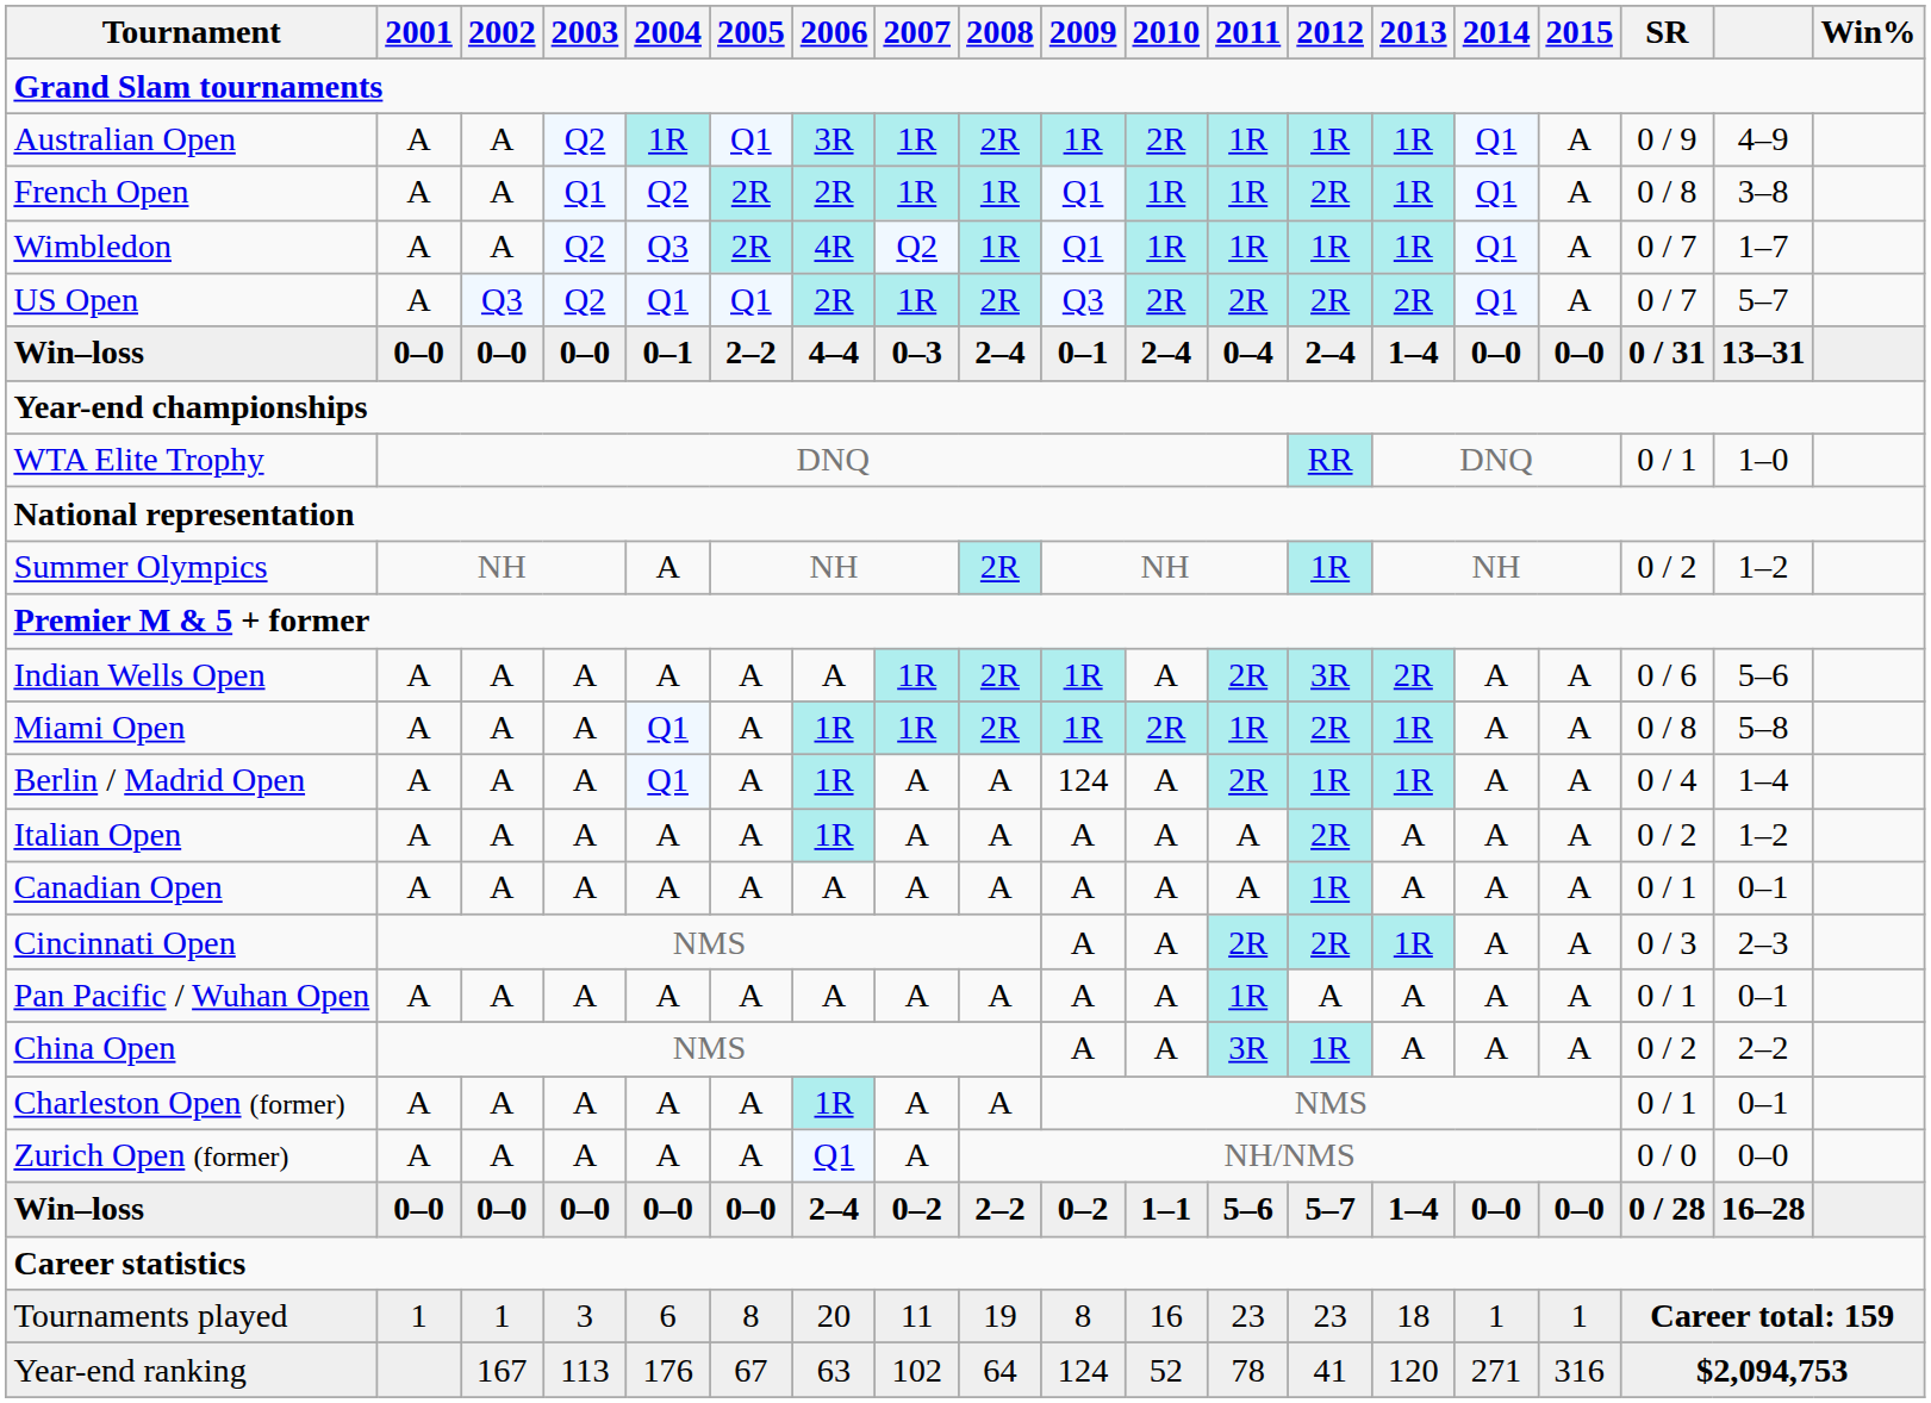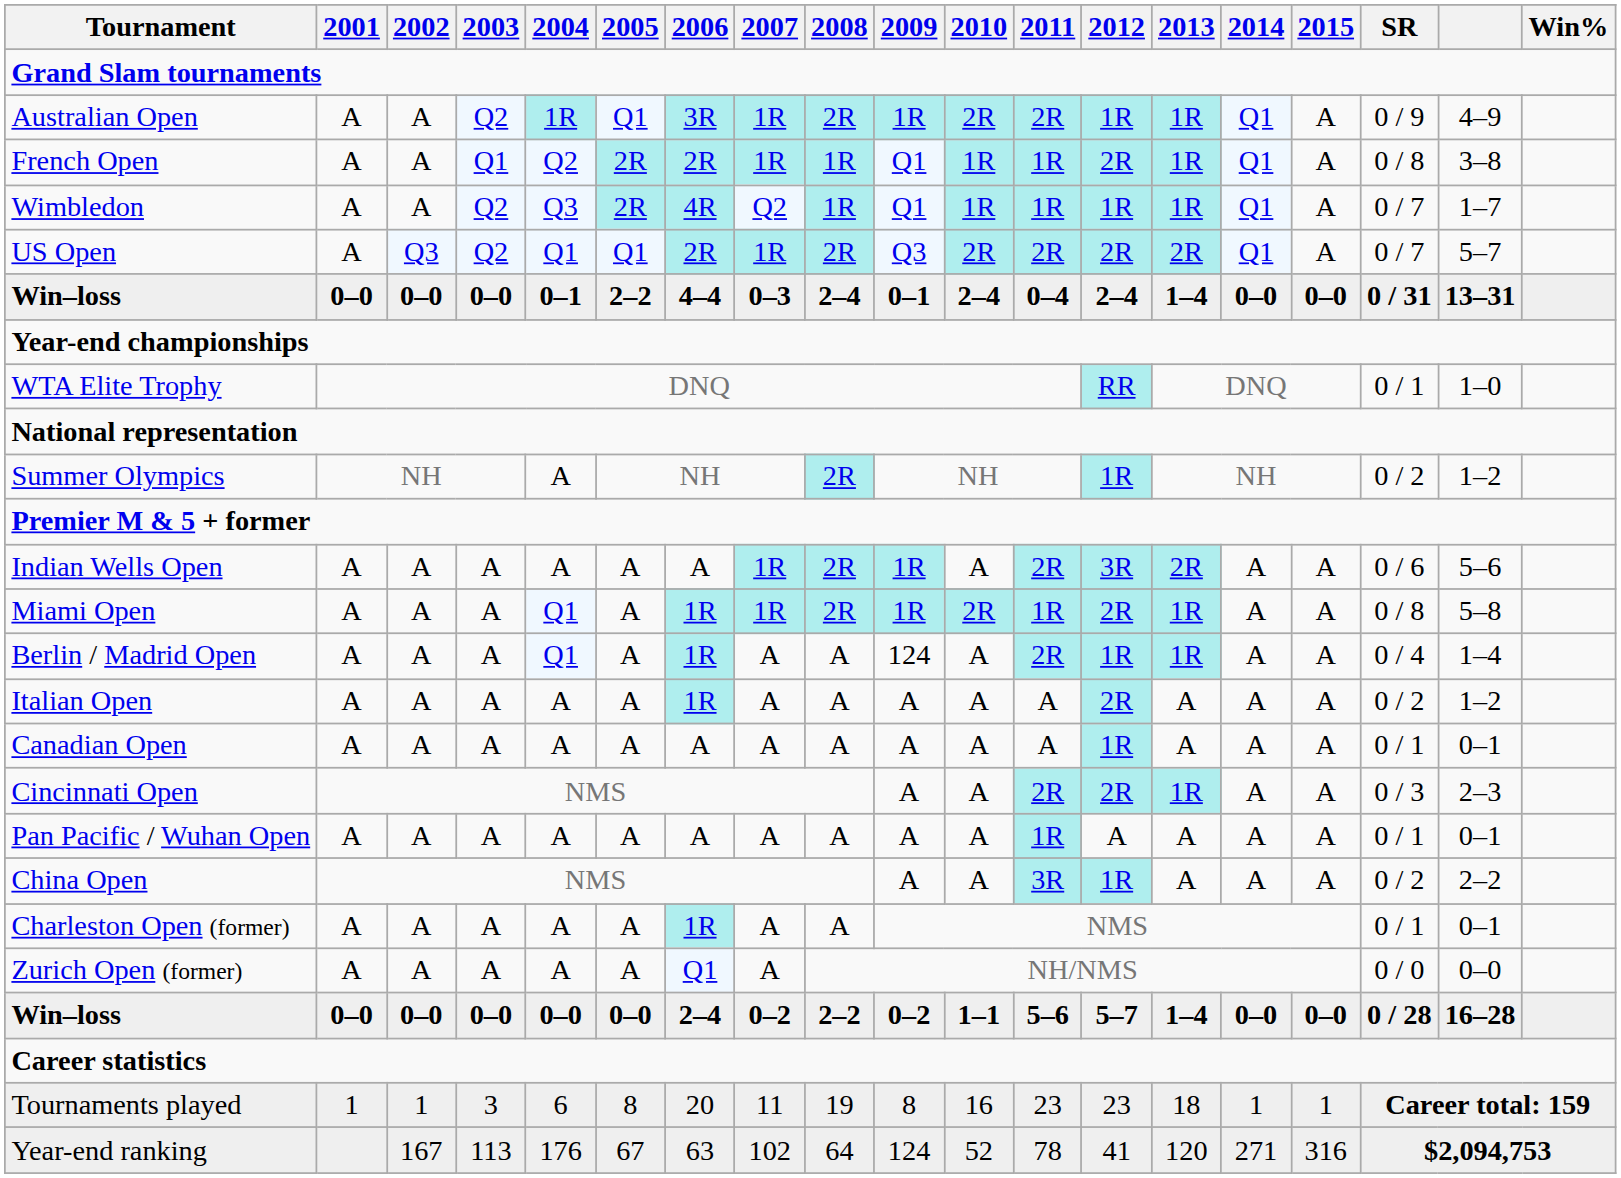Australian Open | 2011: 1R -> 2R
